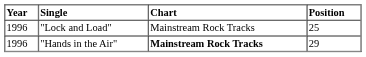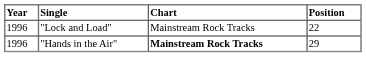"Lock and Load" | Position: 25 -> 22
